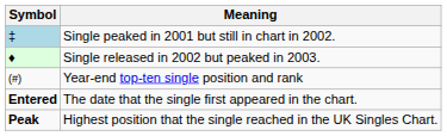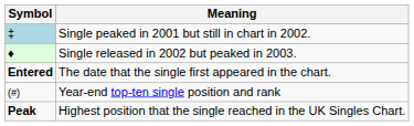rows swapped: Year-end top-ten single position and rank <-> The date that the single first appeared in the chart.
